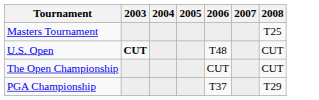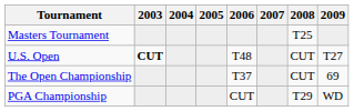+ column: 2009 | T27 | 69 | WD
The Open Championship | 2006: CUT -> T37
PGA Championship | 2006: T37 -> CUT
